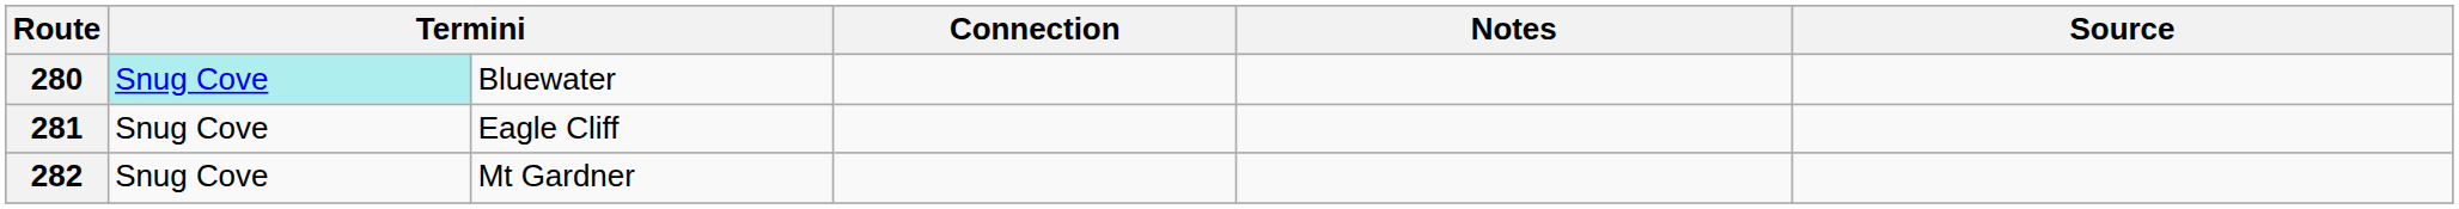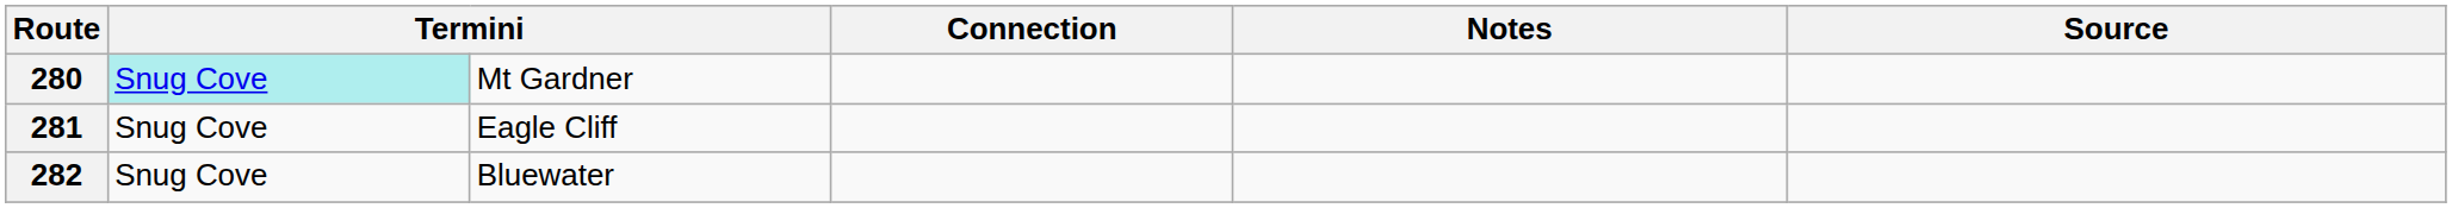280 | column 3: Bluewater -> Mt Gardner
282 | column 3: Mt Gardner -> Bluewater
